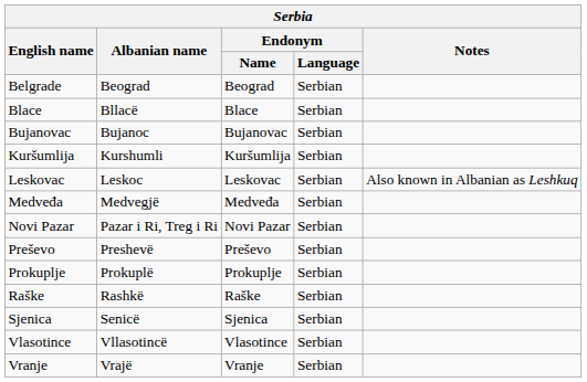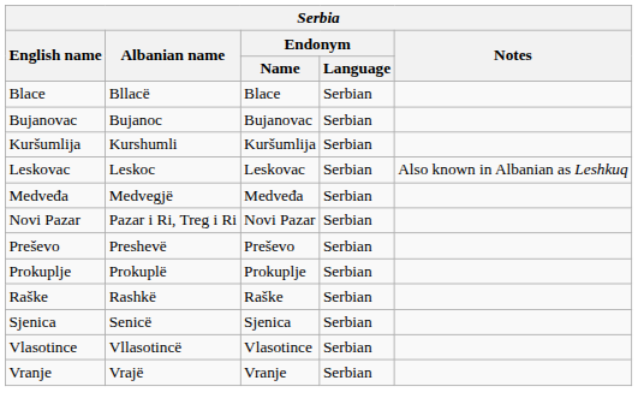- row: Belgrade | Beograd | Beograd | Serbian
